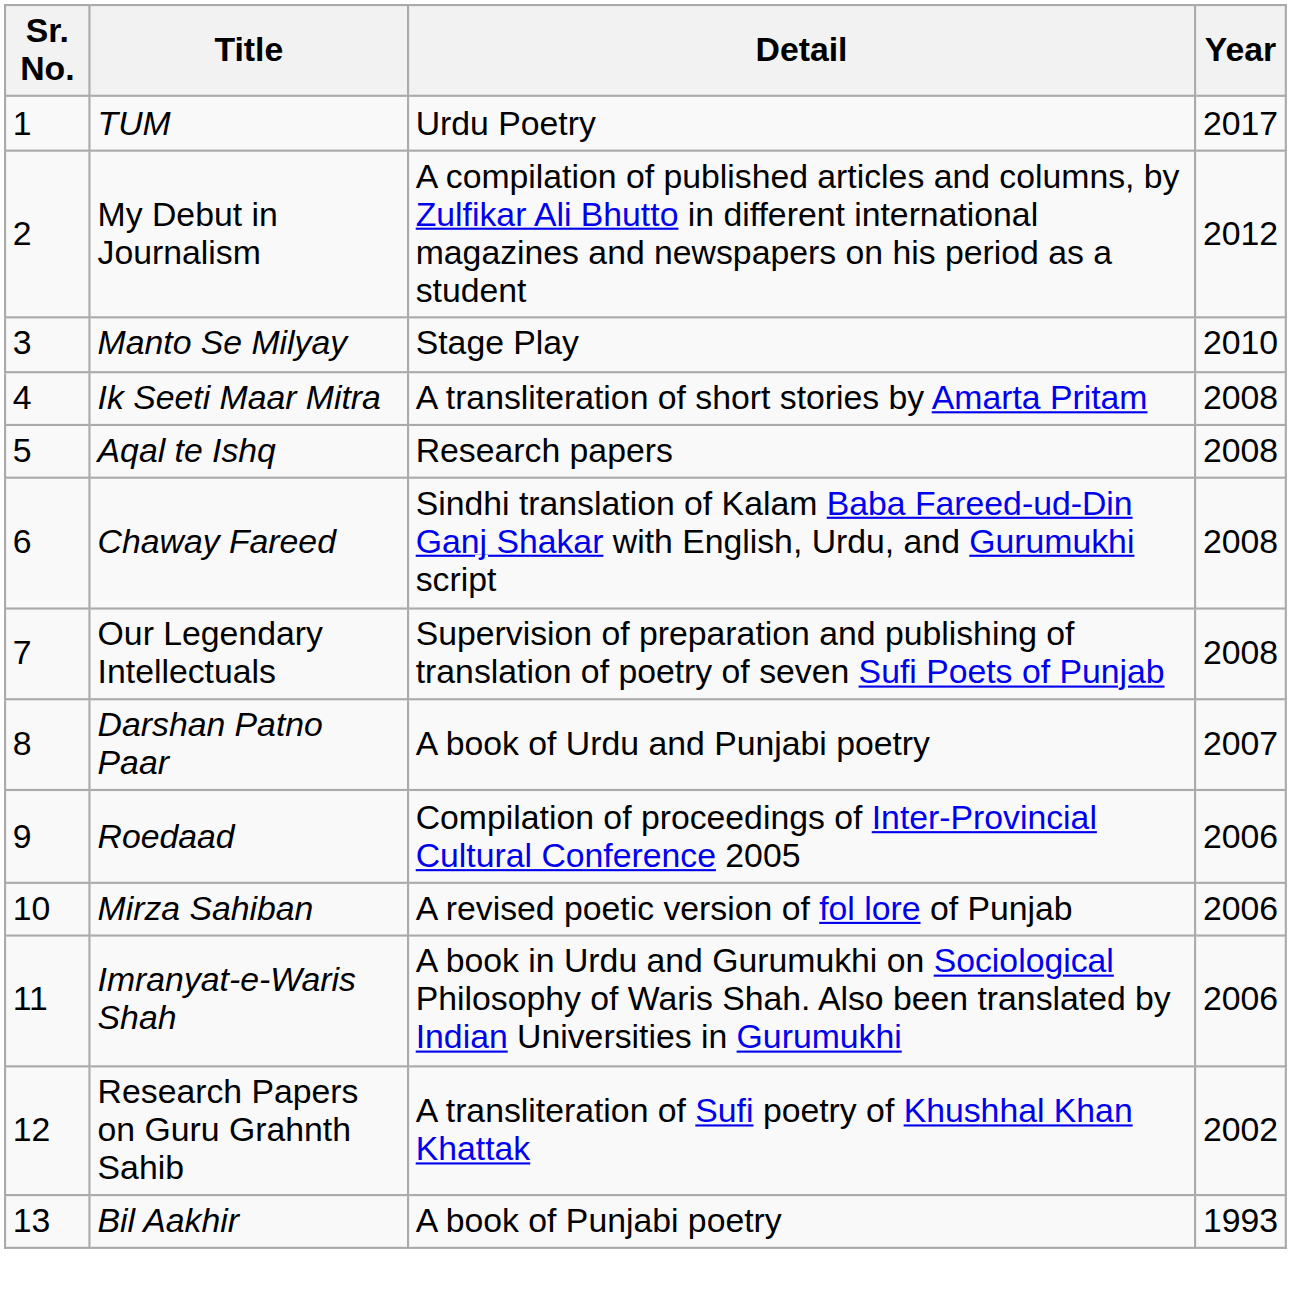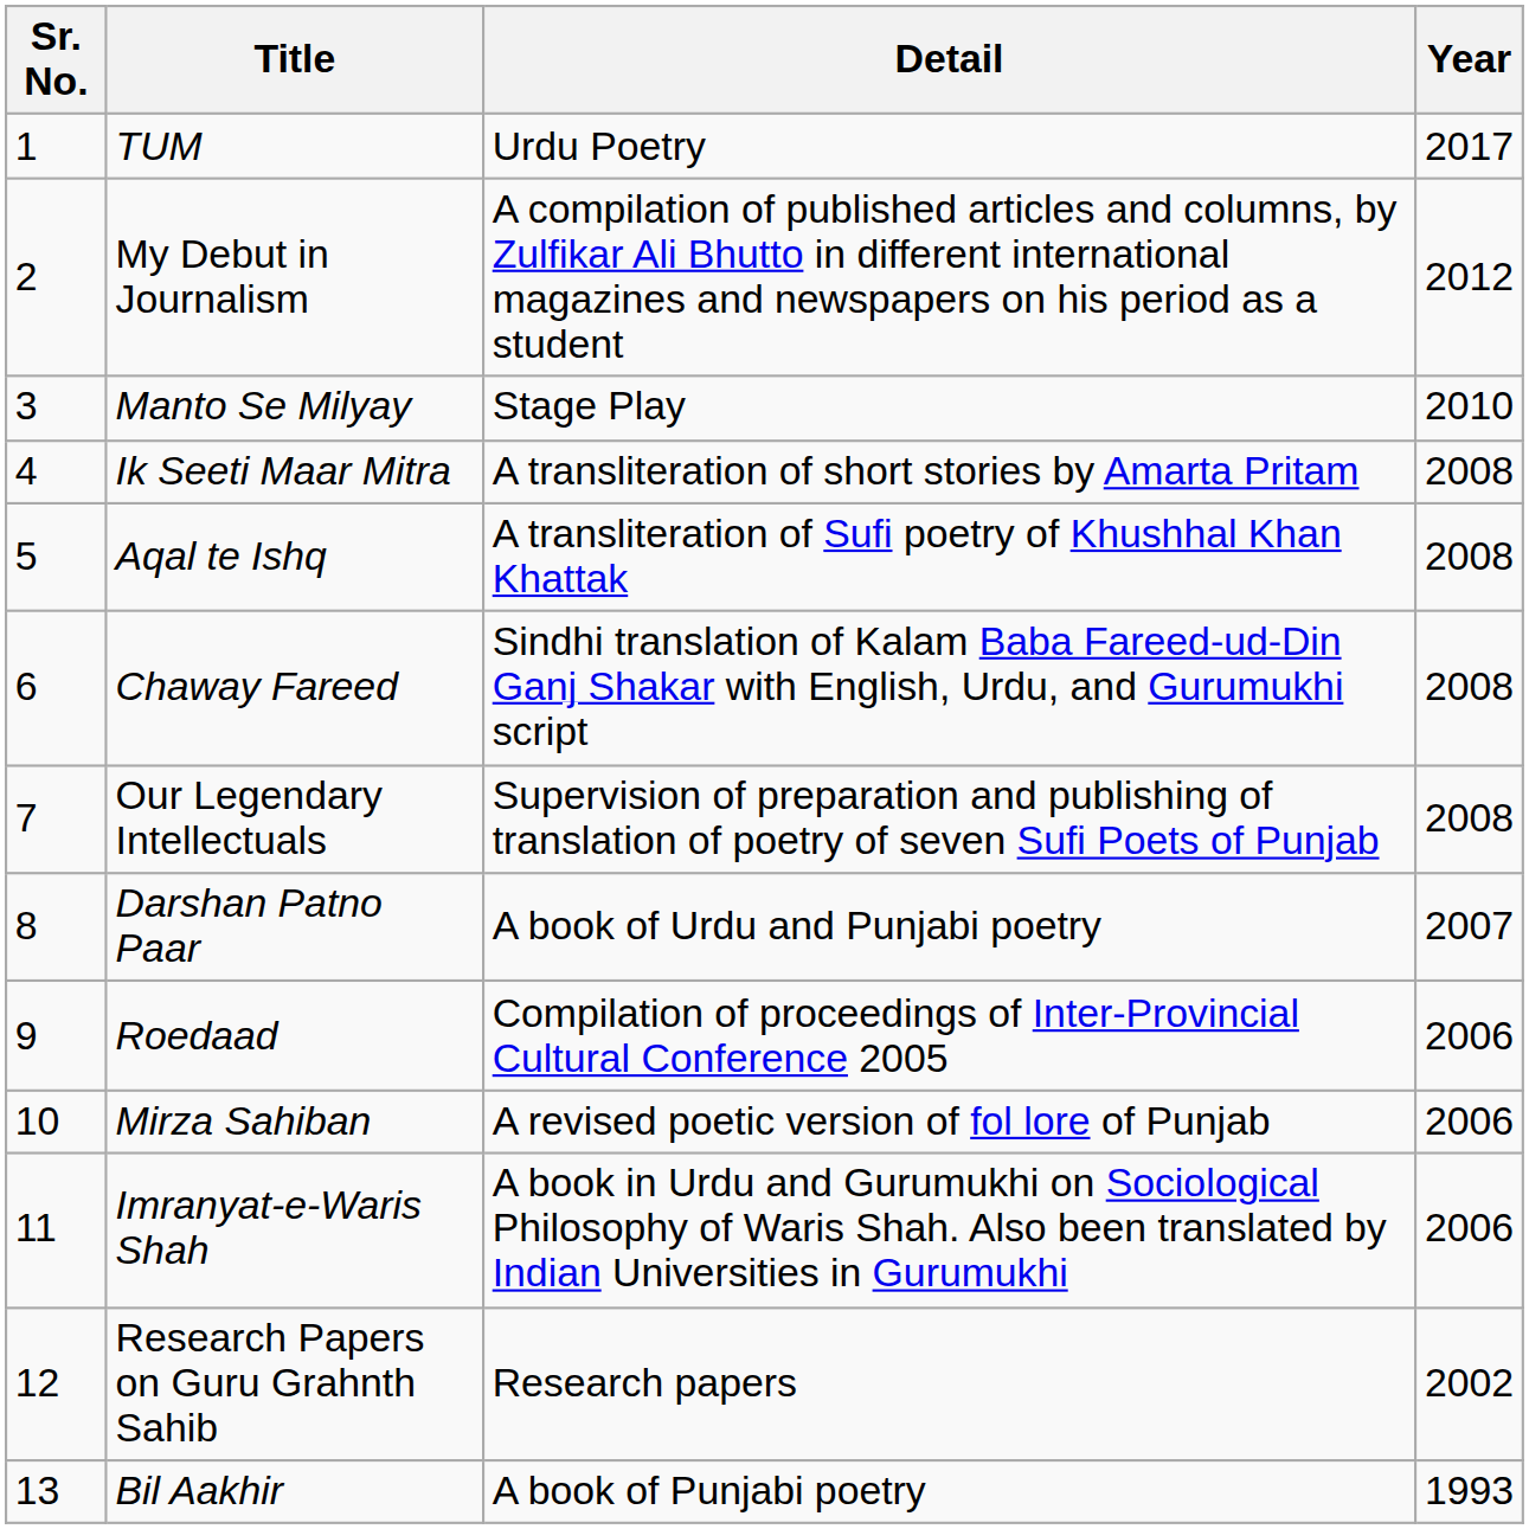Aqal te Ishq | Detail: Research papers -> A transliteration of Sufi poetry of Khushhal Khan Khattak
Research Papers on Guru Grahnth Sahib | Detail: A transliteration of Sufi poetry of Khushhal Khan Khattak -> Research papers
